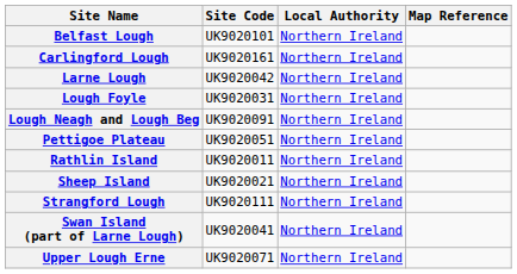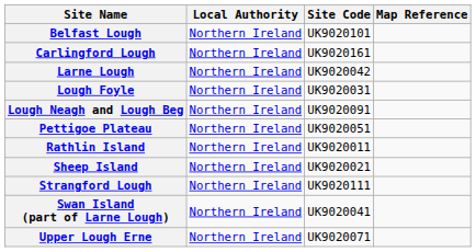columns swapped: Local Authority <-> Site Code
